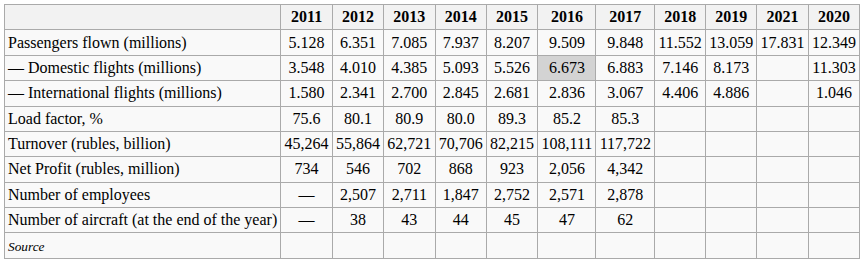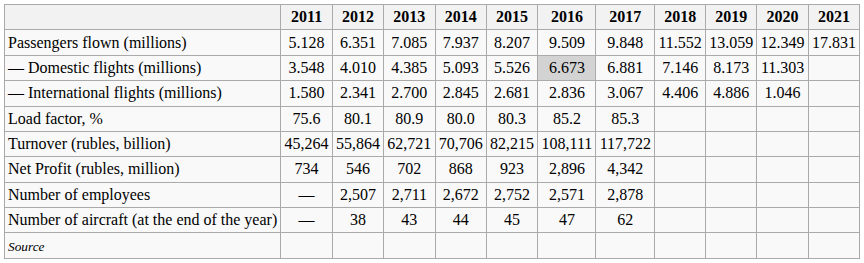columns swapped: 2020 <-> 2021
— Domestic flights (millions) | 2017: 6.883 -> 6.881
Load factor, % | 2015: 89.3 -> 80.3
Net Profit (rubles, million) | 2016: 2,056 -> 2,896
Number of employees | 2014: 1,847 -> 2,672
